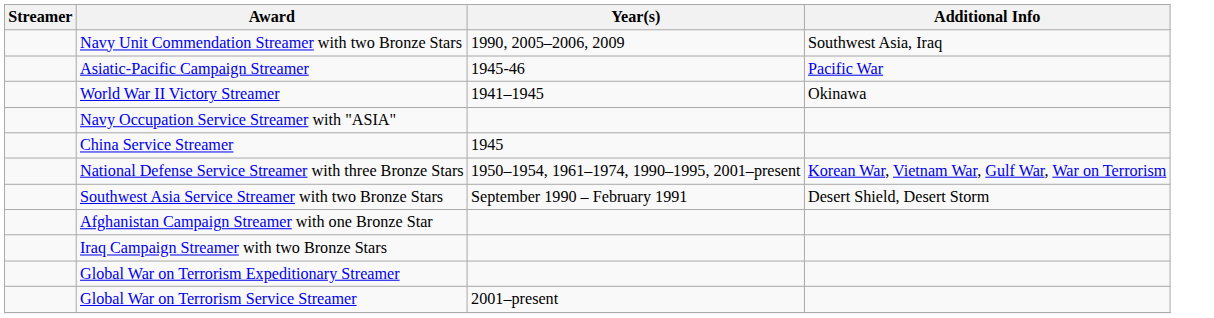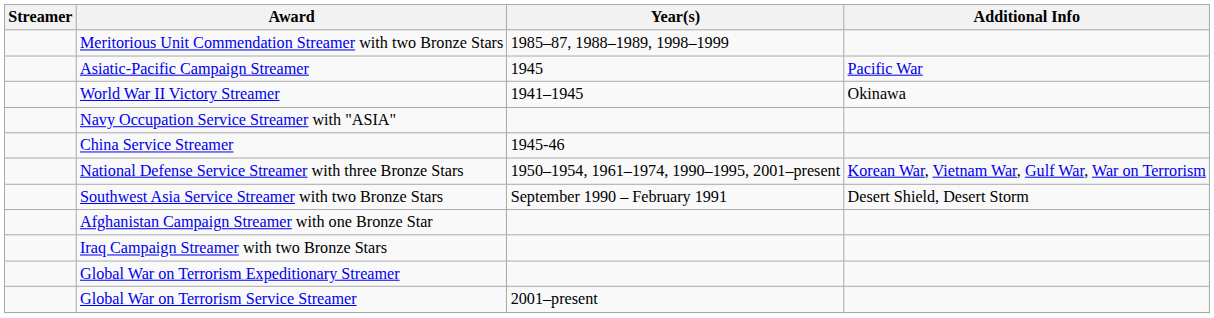- row: Navy Unit Commendation Streamer with two Bronze Stars | 1990, 2005–2006, 2009 | Southwest Asia, Iraq
+ row: Meritorious Unit Commendation Streamer with two Bronze Stars | 1985–87, 1988–1989, 1998–1999
Asiatic-Pacific Campaign Streamer | Year(s): 1945-46 -> 1945
China Service Streamer | Year(s): 1945 -> 1945-46
